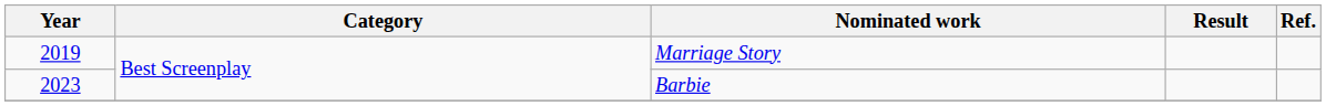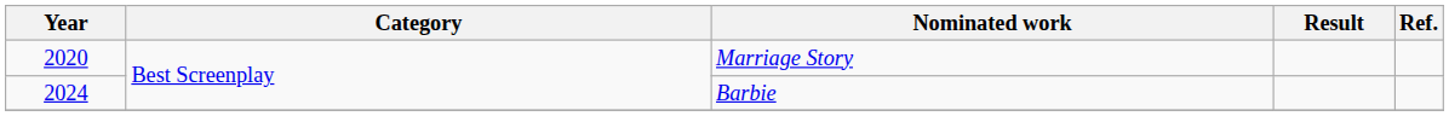Marriage Story | Year: 2019 -> 2020
Barbie | Year: 2023 -> 2024
